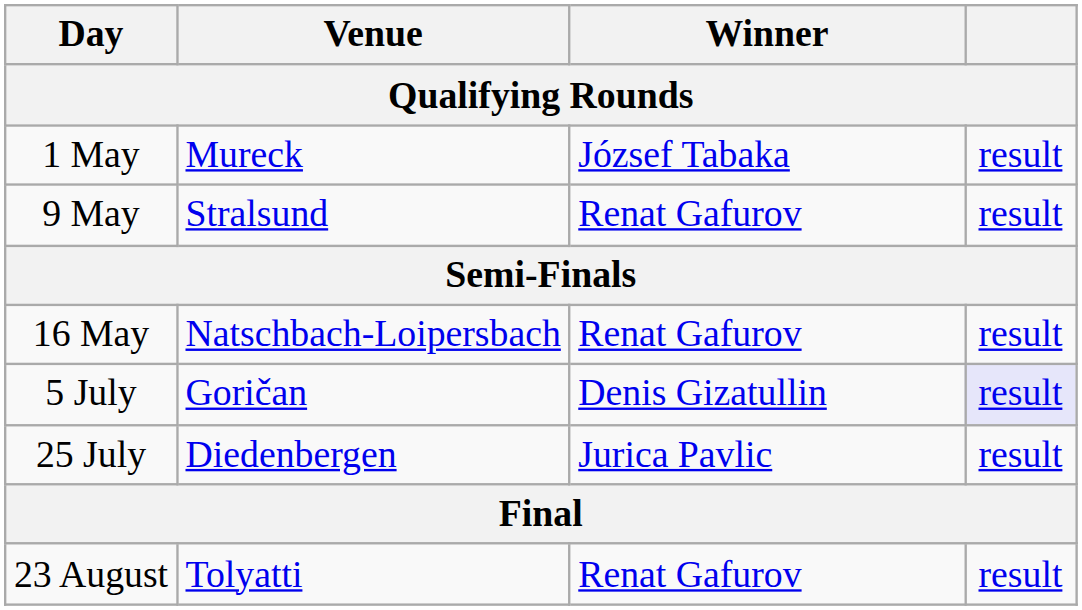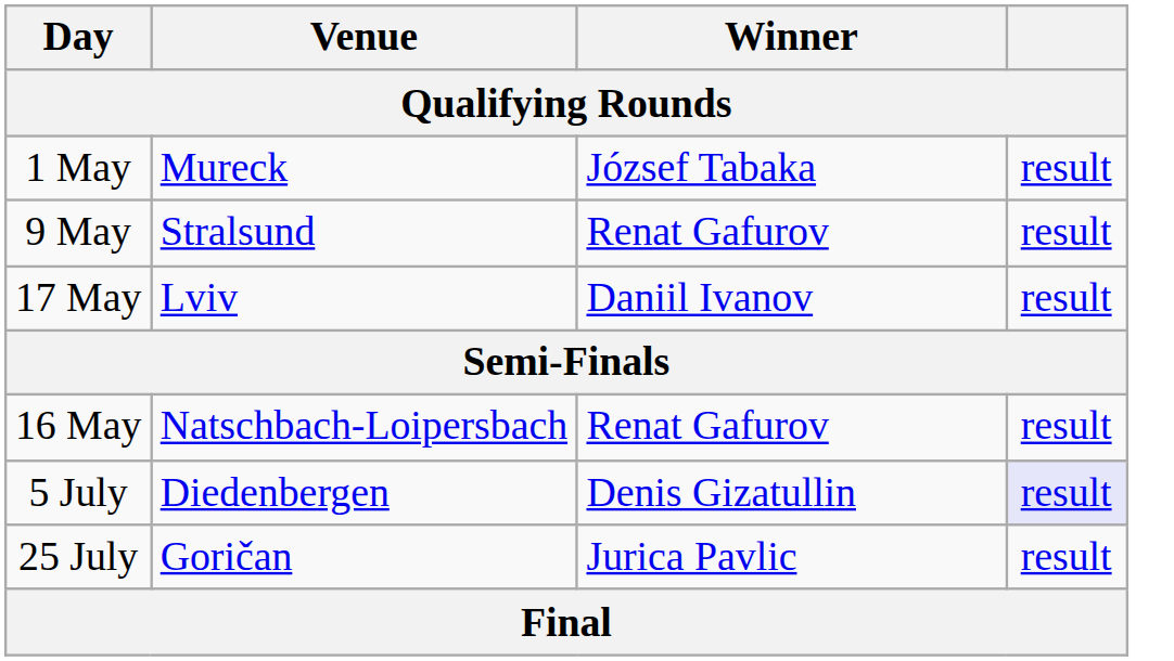+ row: 17 May | Lviv | Daniil Ivanov | result
5 July | Venue: Goričan -> Diedenbergen
25 July | Venue: Diedenbergen -> Goričan
- row: 23 August | Tolyatti | Renat Gafurov | result
